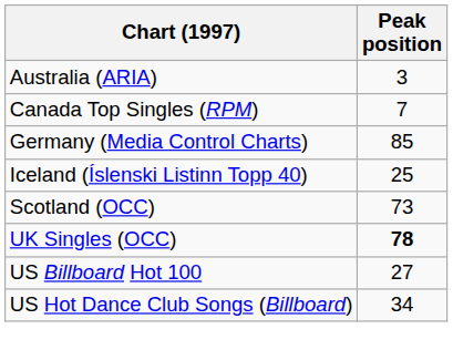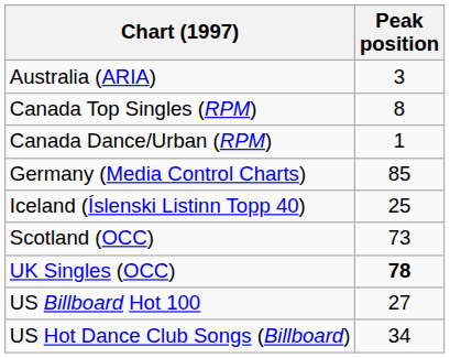Canada Top Singles (RPM) | Peak position: 7 -> 8
+ row: Canada Dance/Urban (RPM) | 1
